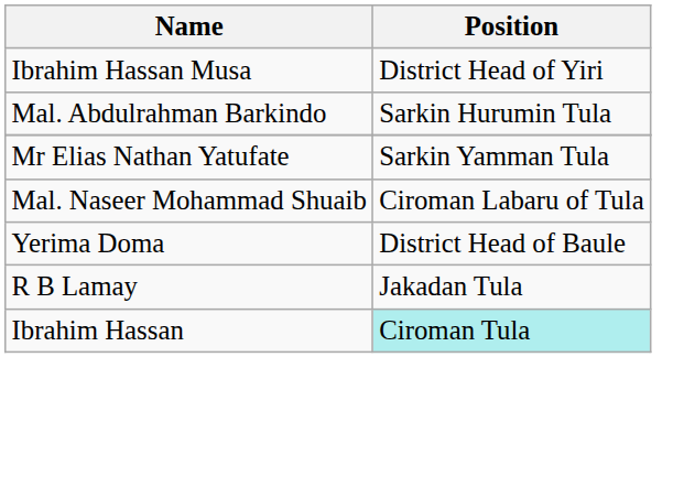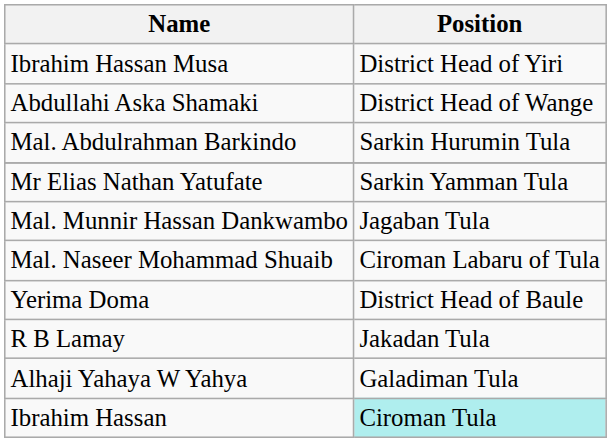+ row: Abdullahi Aska Shamaki | District Head of Wange
+ row: Mal. Munnir Hassan Dankwambo | Jagaban Tula
+ row: Alhaji Yahaya W Yahya | Galadiman Tula
